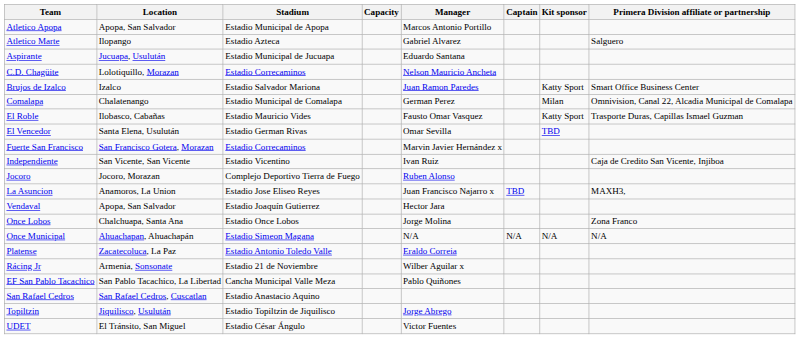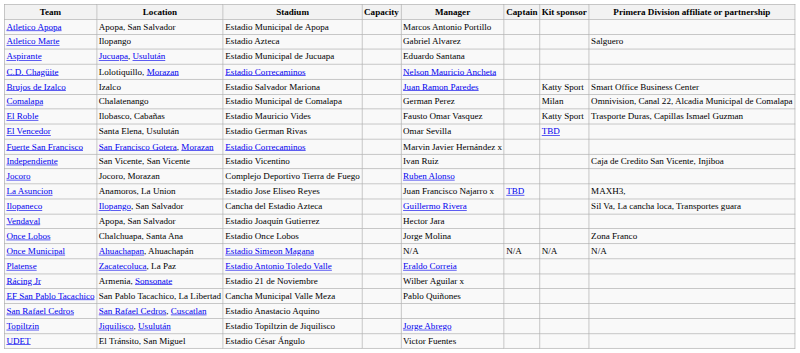+ row: Ilopaneco | Ilopango, San Salvador | Cancha del Estadio Azteca | Guillermo Rivera | Sil Va, La cancha loca, Transportes guara
